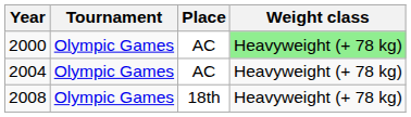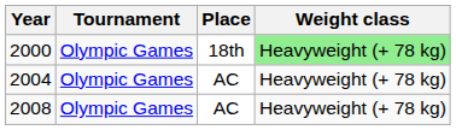2000 | Place: AC -> 18th
2008 | Place: 18th -> AC
